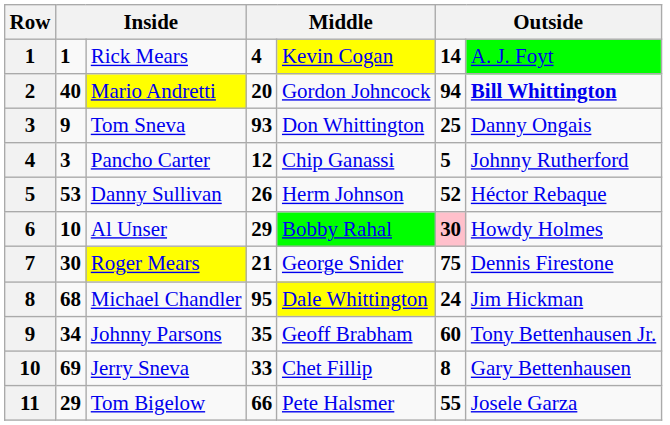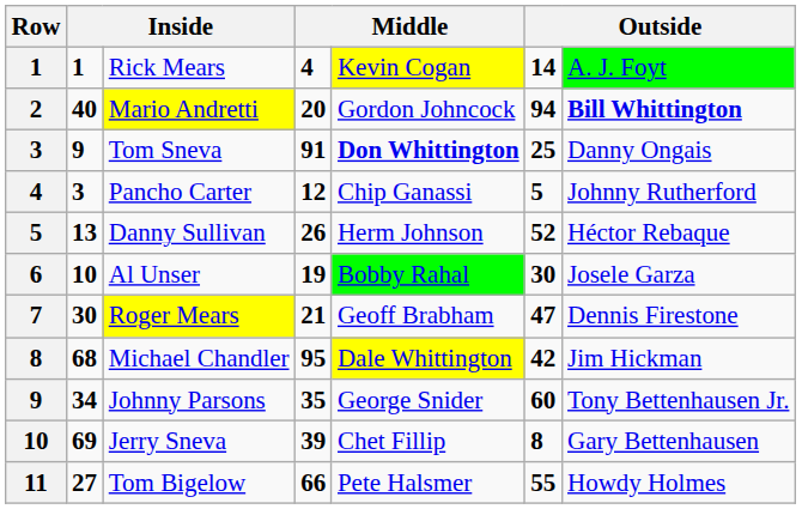Tom Sneva | column 4: 93 -> 91
Tom Sneva | column 5: normal -> bold
Danny Sullivan | column 2: 53 -> 13
Al Unser | column 4: 29 -> 19
Al Unser | column 6: pink background -> no background
Al Unser | column 7: Howdy Holmes -> Josele Garza
Roger Mears | column 5: George Snider -> Geoff Brabham
Roger Mears | column 6: 75 -> 47
Michael Chandler | column 6: 24 -> 42
Johnny Parsons | column 5: Geoff Brabham -> George Snider
Jerry Sneva | column 4: 33 -> 39
Tom Bigelow | column 2: 29 -> 27
Tom Bigelow | column 7: Josele Garza -> Howdy Holmes
